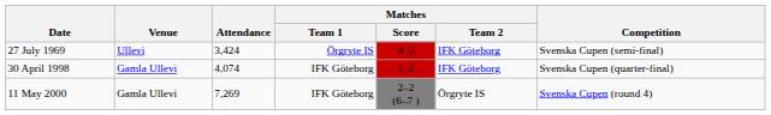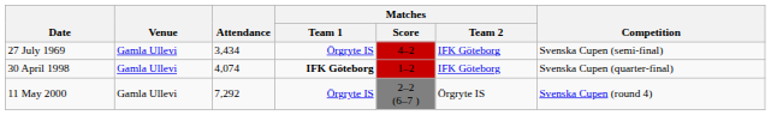27 July 1969 | Venue: Ullevi -> Gamla Ullevi
27 July 1969 | Attendance: 3,424 -> 3,434
30 April 1998 | Matches / Team 1: normal -> bold
11 May 2000 | Attendance: 7,269 -> 7,292
11 May 2000 | Matches / Team 1: IFK Göteborg -> Örgryte IS
